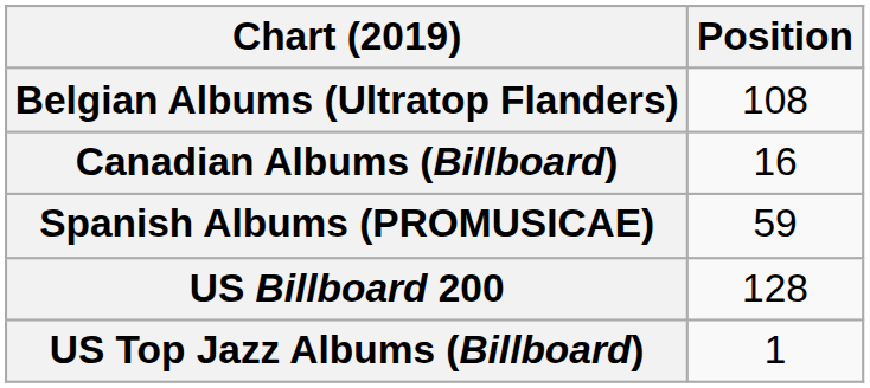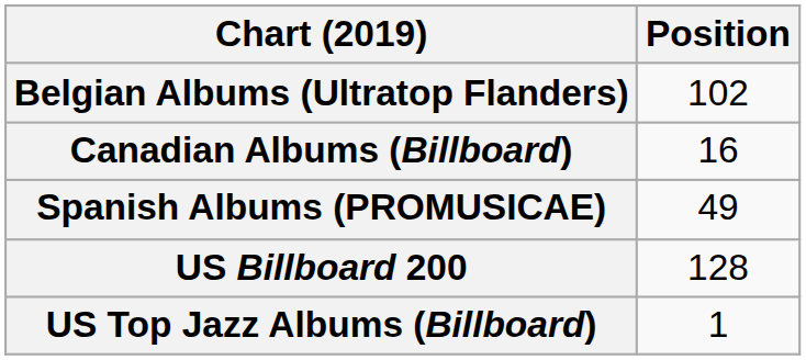Belgian Albums (Ultratop Flanders) | Position: 108 -> 102
Spanish Albums (PROMUSICAE) | Position: 59 -> 49
